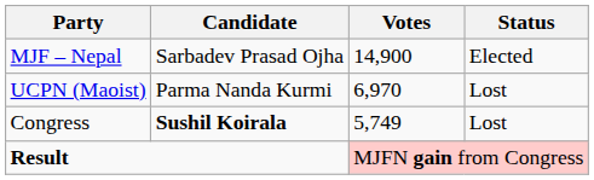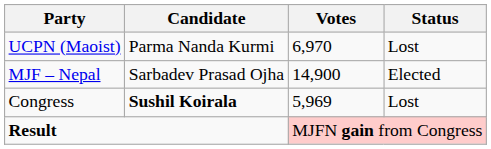rows swapped: MJF – Nepal <-> UCPN (Maoist)
Congress | Votes: 5,749 -> 5,969
